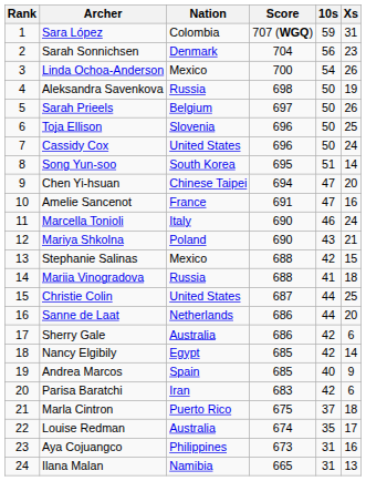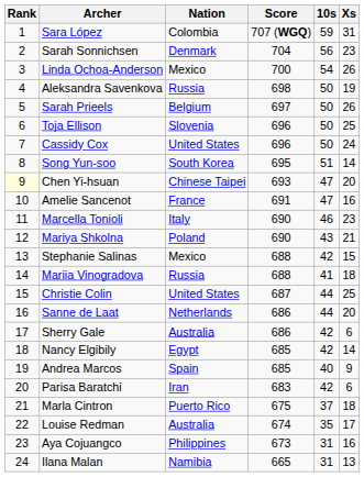Chen Yi-hsuan | Rank: no background -> lightyellow background
Chen Yi-hsuan | Score: 694 -> 693
Marcella Tonioli | Xs: 24 -> 23
